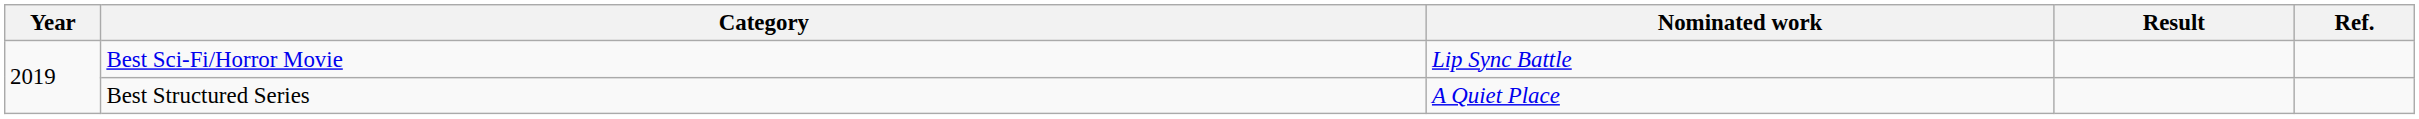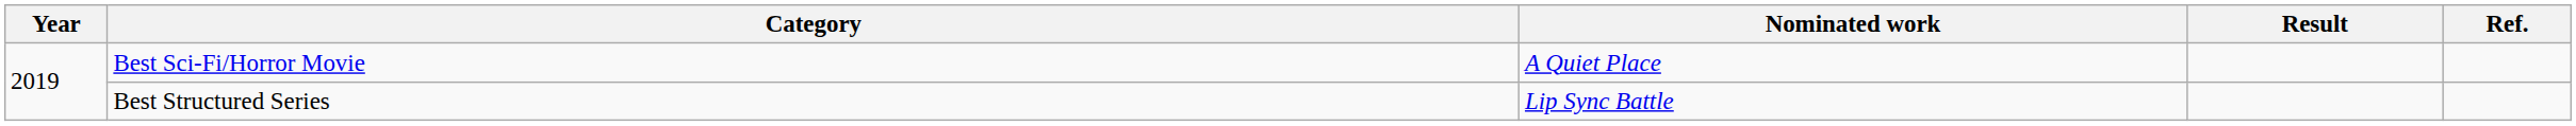Best Sci-Fi/Horror Movie | Nominated work: Lip Sync Battle -> A Quiet Place
Best Structured Series | Nominated work: A Quiet Place -> Lip Sync Battle
